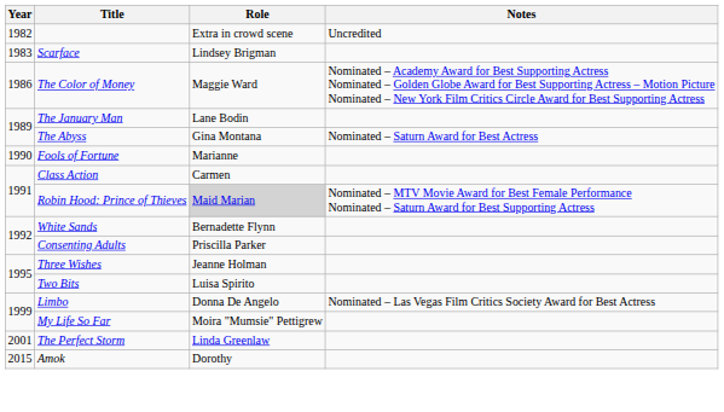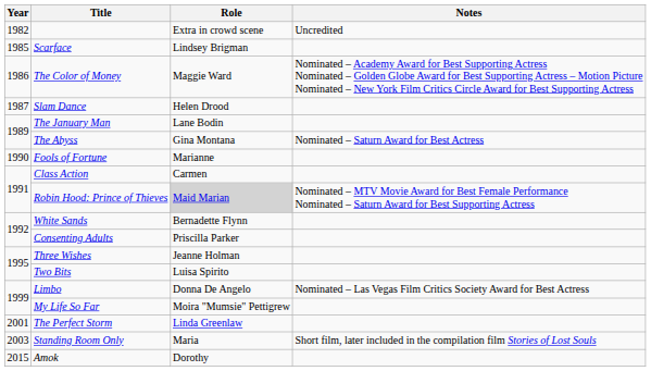Scarface | Year: 1983 -> 1985
+ row: 1987 | Slam Dance | Helen Drood
+ row: 2003 | Standing Room Only | Maria | Short film, later included in the compilation film Stories of Lost Souls
